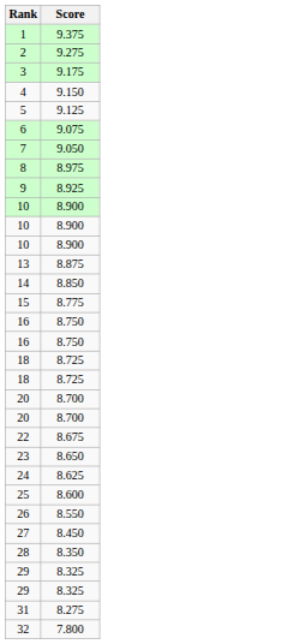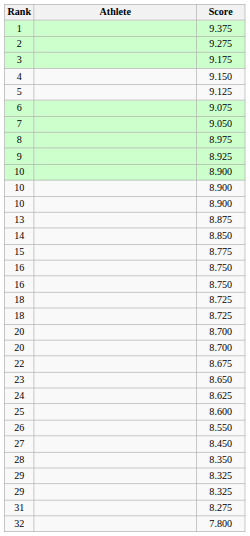+ column: Athlete
